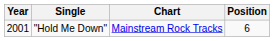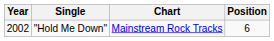"Hold Me Down" | Year: 2001 -> 2002
